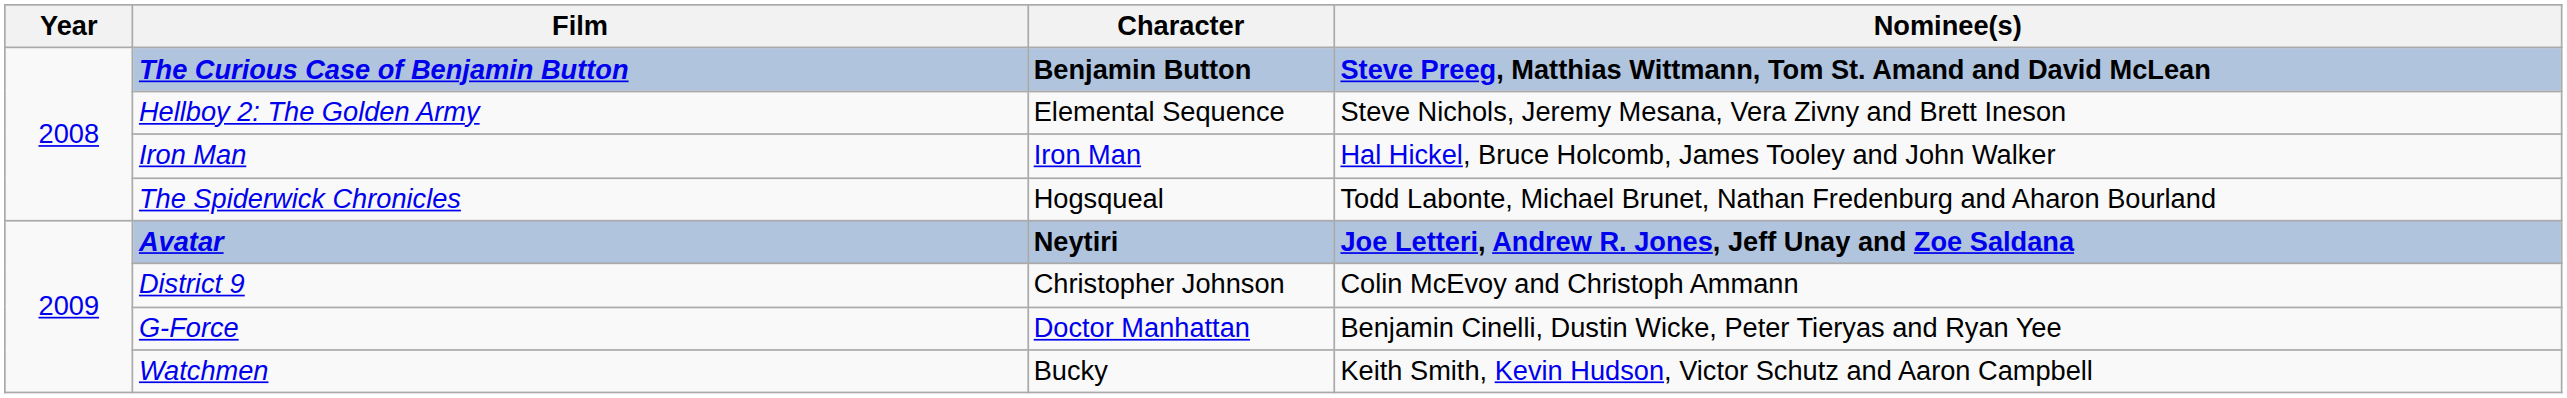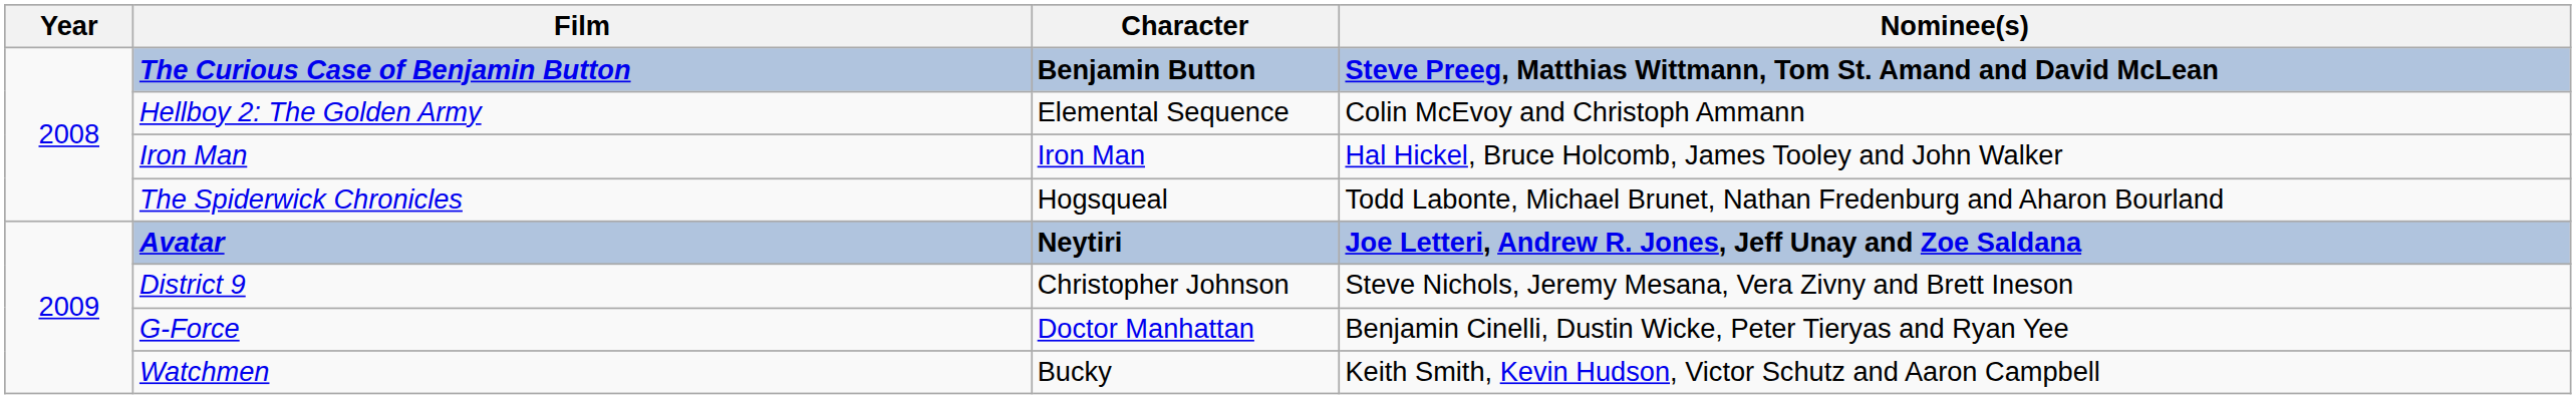Hellboy 2: The Golden Army | Nominee(s): Steve Nichols, Jeremy Mesana, Vera Zivny and Brett Ineson -> Colin McEvoy and Christoph Ammann
District 9 | Nominee(s): Colin McEvoy and Christoph Ammann -> Steve Nichols, Jeremy Mesana, Vera Zivny and Brett Ineson
